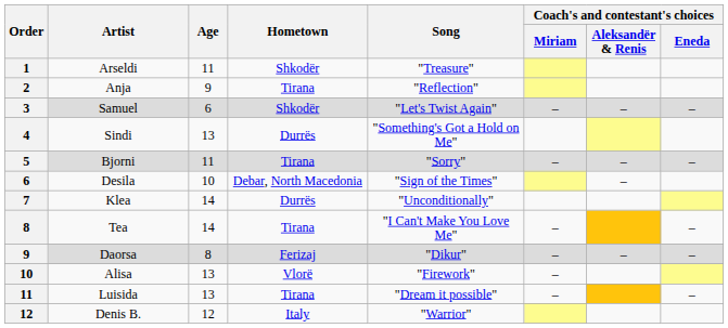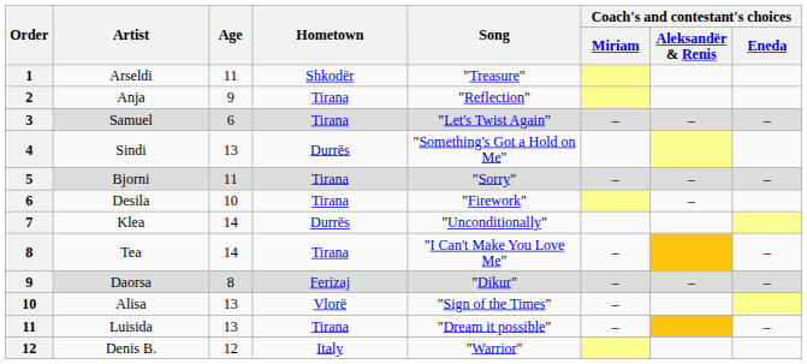Samuel | Hometown: Shkodër -> Tirana
Desila | Hometown: Debar, North Macedonia -> Tirana
Desila | Song: "Sign of the Times" -> "Firework"
Alisa | Song: "Firework" -> "Sign of the Times"
